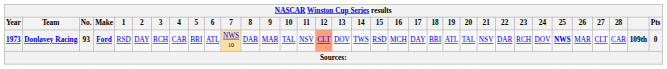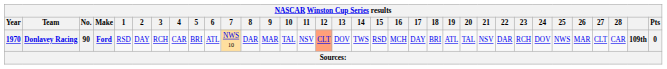Donlavey Racing | Year: 1973 -> 1970
Donlavey Racing | No.: 93 -> 90
Donlavey Racing | 25: bold -> normal
